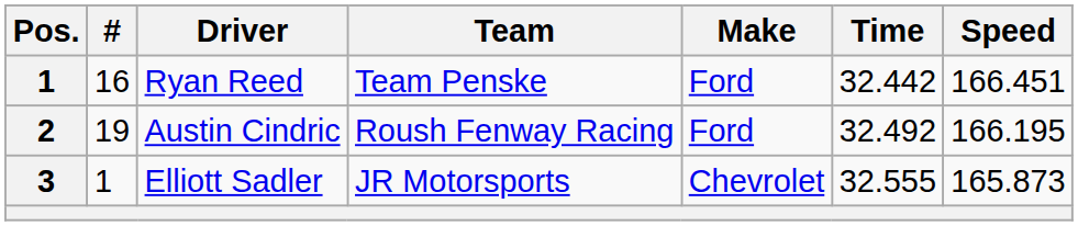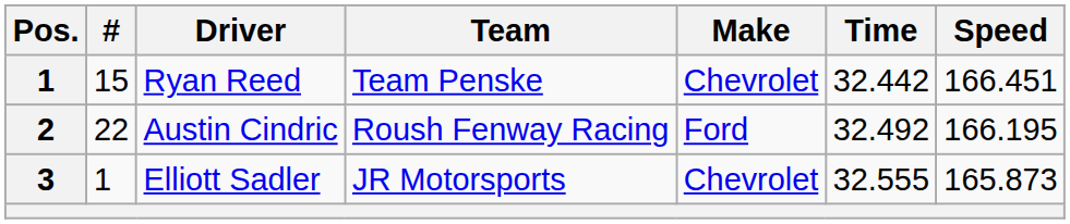Ryan Reed | #: 16 -> 15
Ryan Reed | Make: Ford -> Chevrolet
Austin Cindric | #: 19 -> 22
